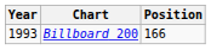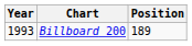Billboard 200 | Position: 166 -> 189
